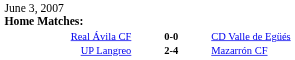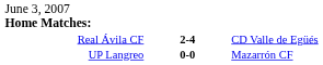Real Ávila CF | column 2: 0-0 -> 2-4
UP Langreo | column 2: 2-4 -> 0-0
